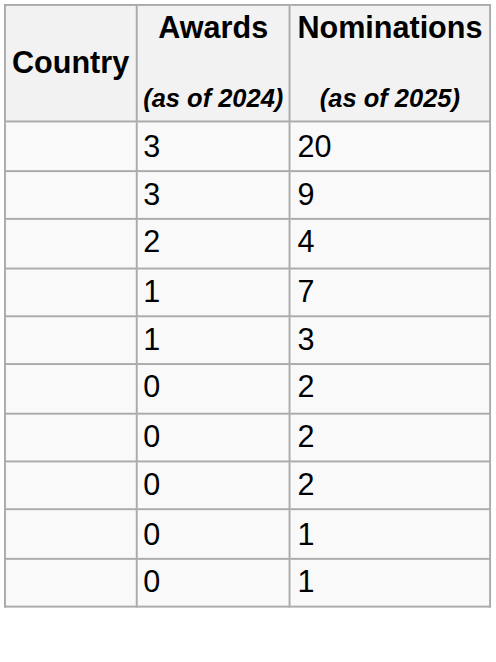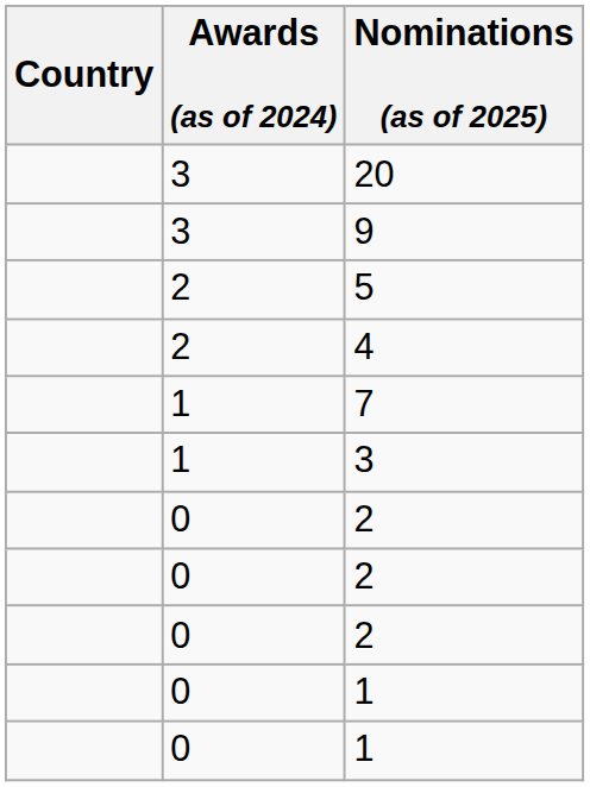+ row: 2 | 5
